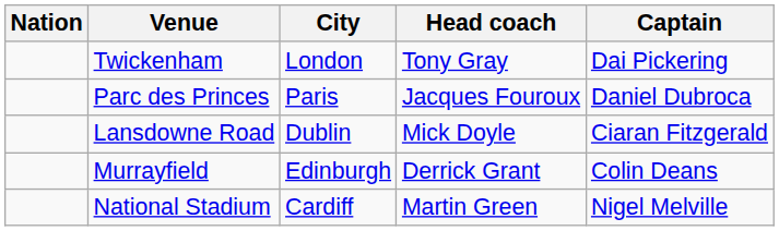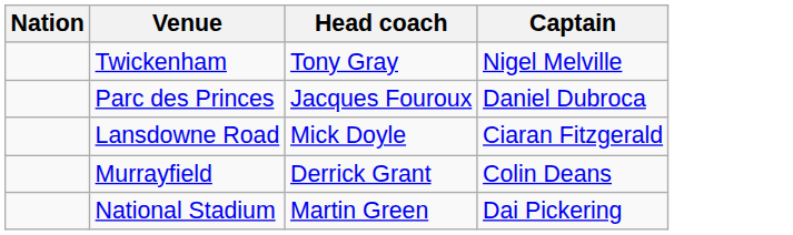- column: City | London | Paris | Dublin | Edinburgh | Cardiff
Twickenham | Captain: Dai Pickering -> Nigel Melville
National Stadium | Captain: Nigel Melville -> Dai Pickering
